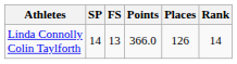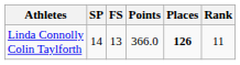Linda Connolly Colin Taylforth | Places: normal -> bold
Linda Connolly Colin Taylforth | Rank: 14 -> 11
